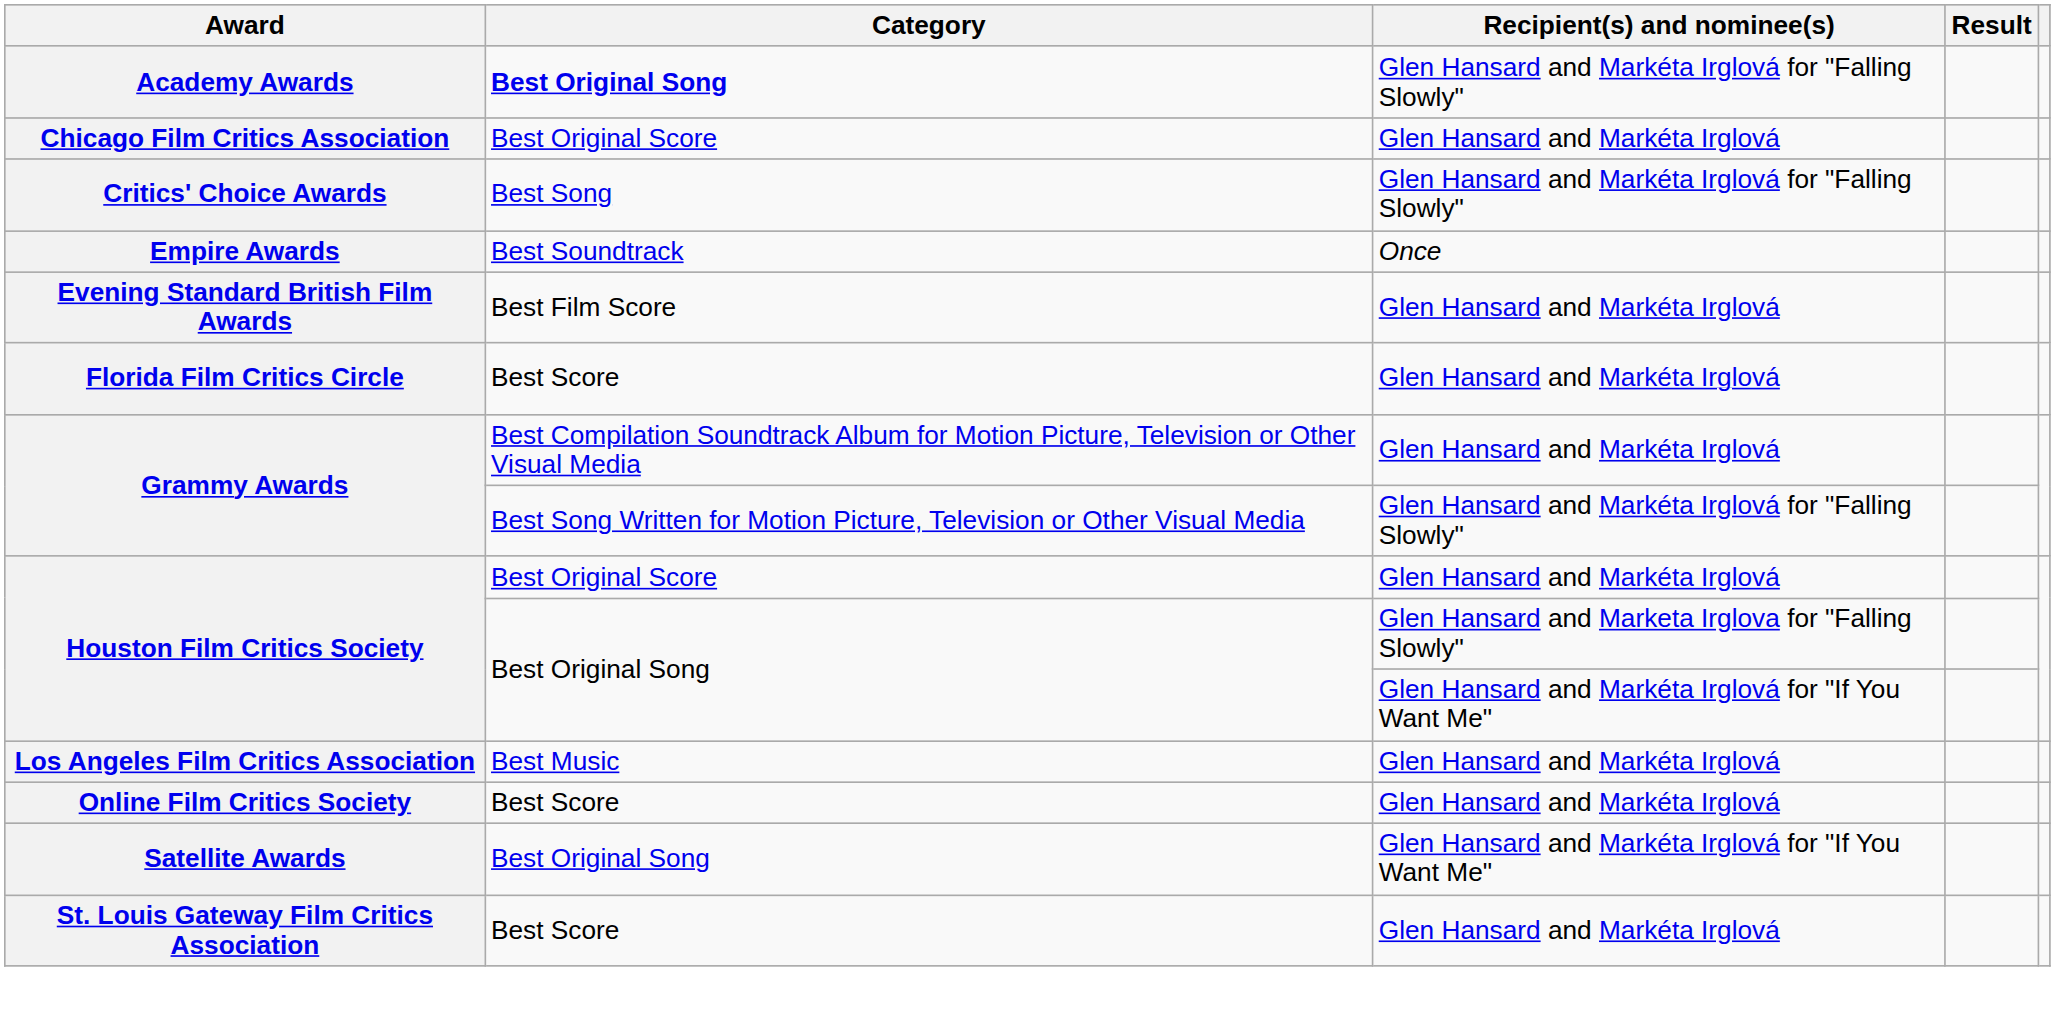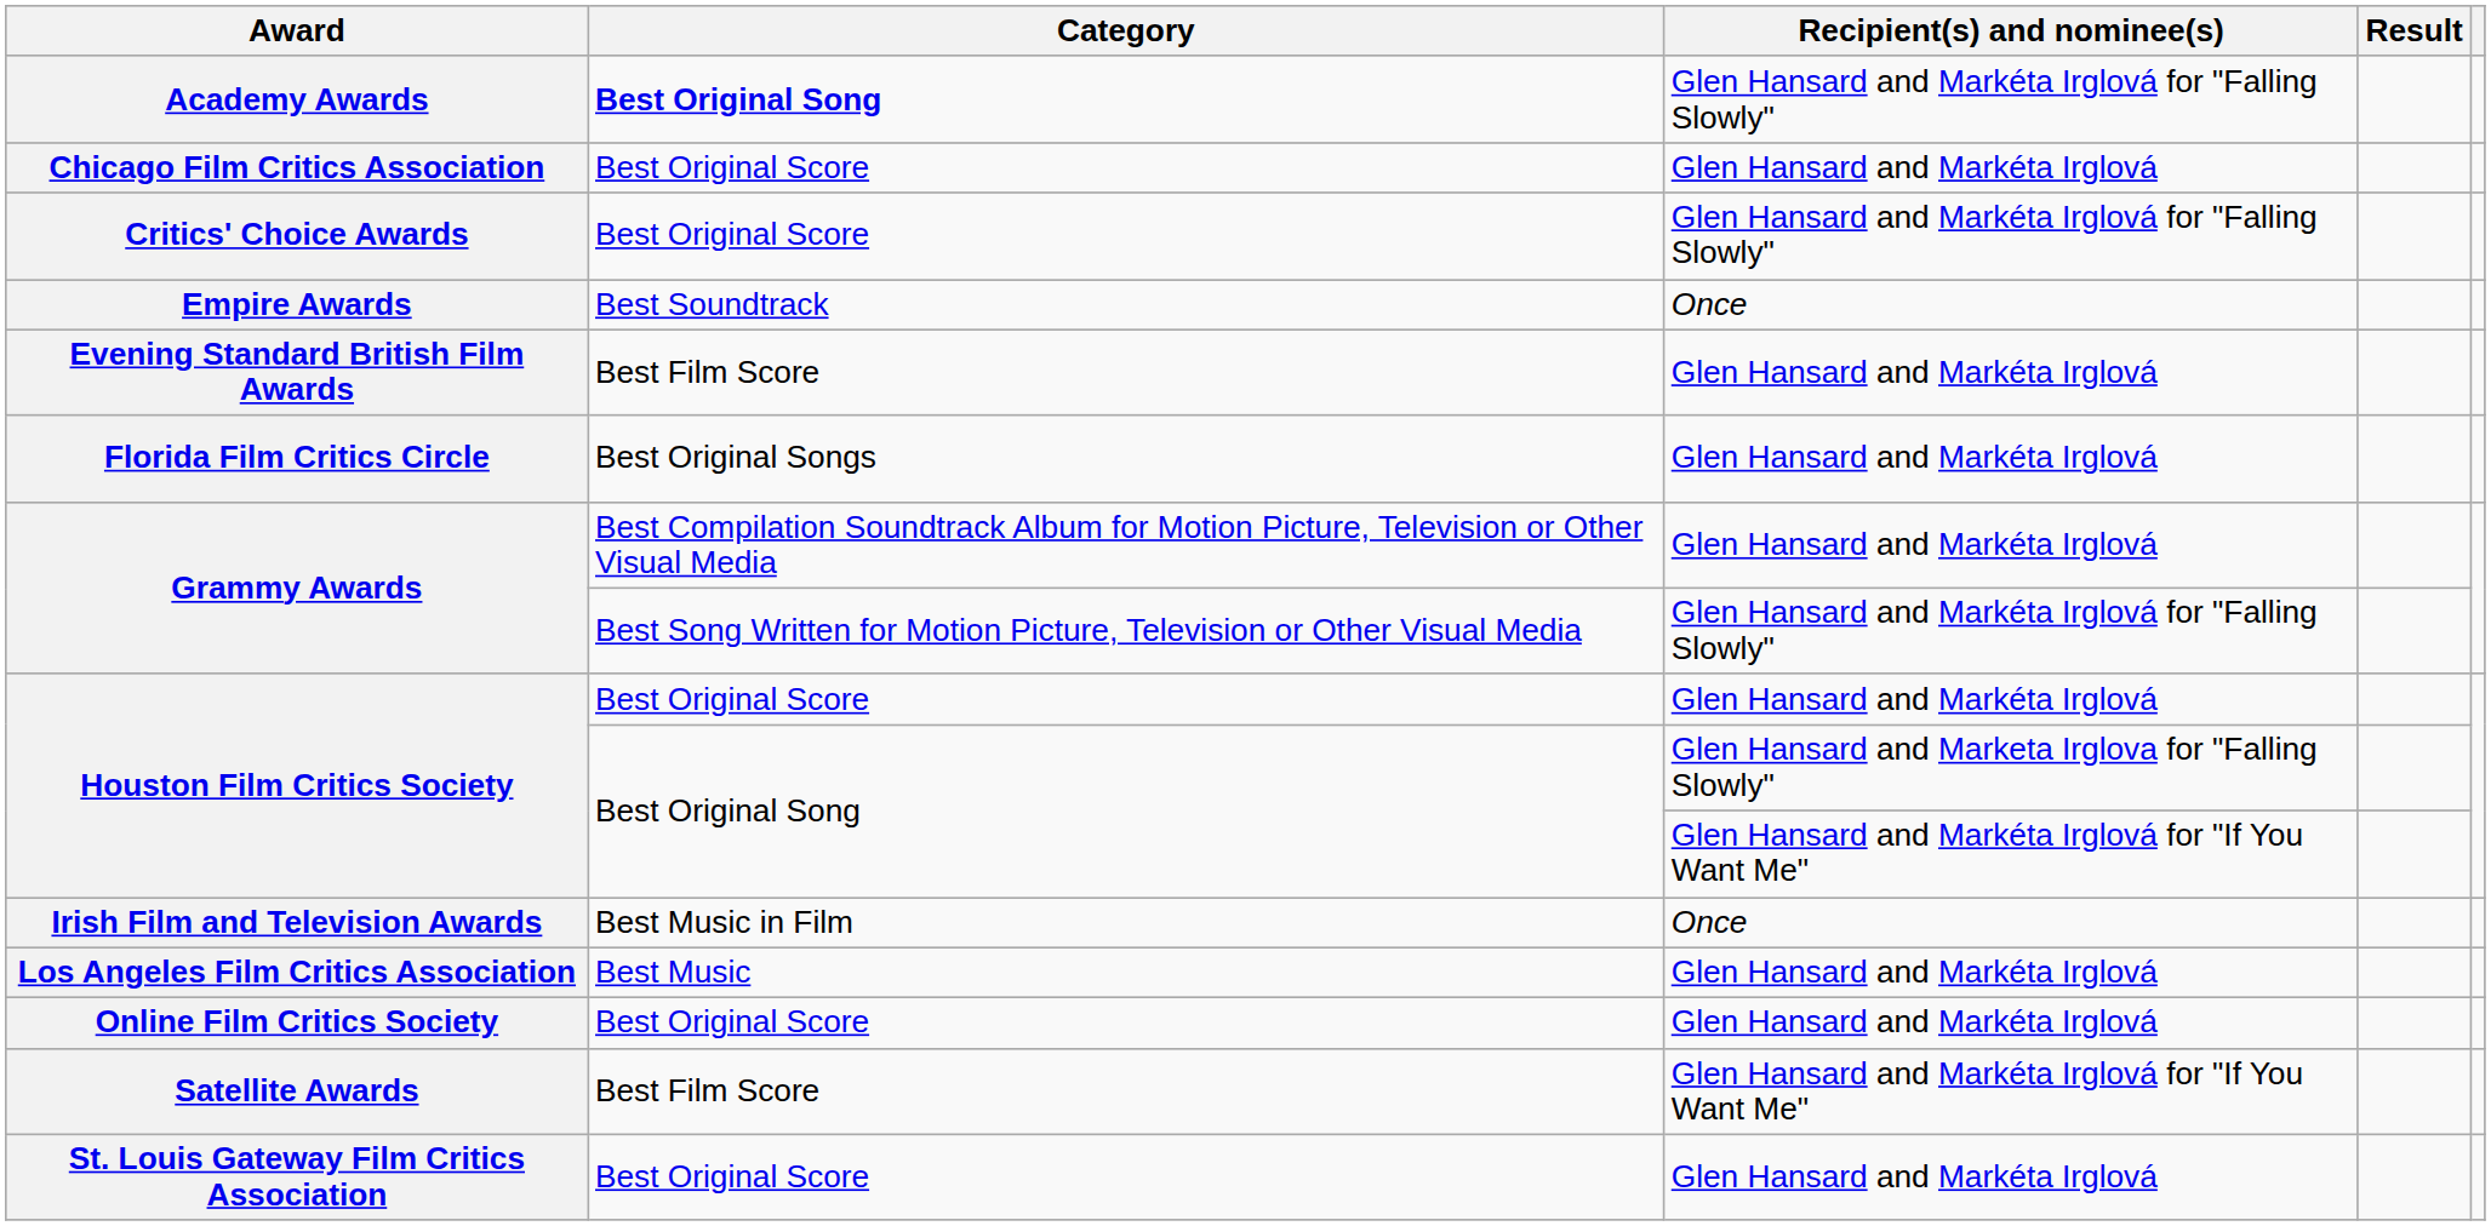Critics' Choice Awards | Category: Best Song -> Best Original Score
Florida Film Critics Circle | Category: Best Score -> Best Original Songs
+ row: Irish Film and Television Awards | Best Music in Film | Once
Online Film Critics Society | Category: Best Score -> Best Original Score
Satellite Awards | Category: Best Original Song -> Best Film Score
St. Louis Gateway Film Critics Association | Category: Best Score -> Best Original Score
